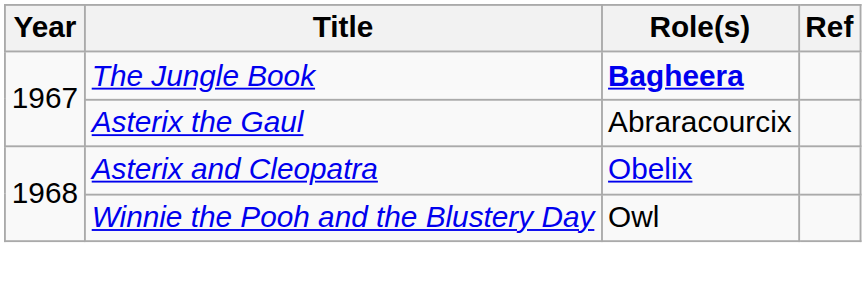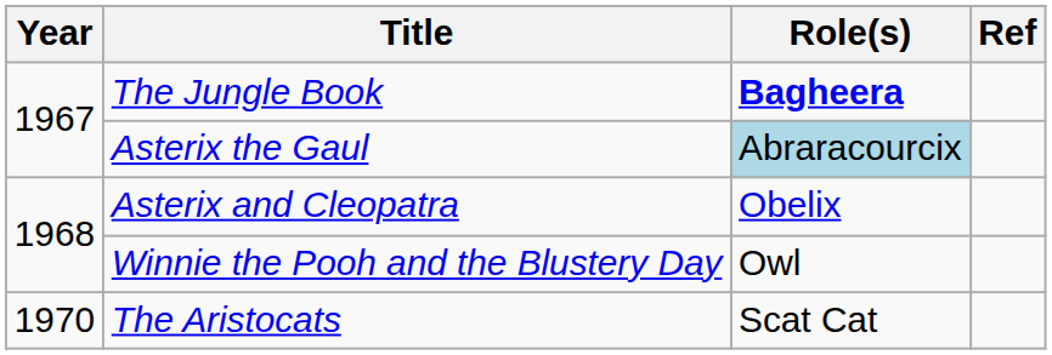Asterix the Gaul | Role(s): no background -> lightblue background
+ row: 1970 | The Aristocats | Scat Cat
